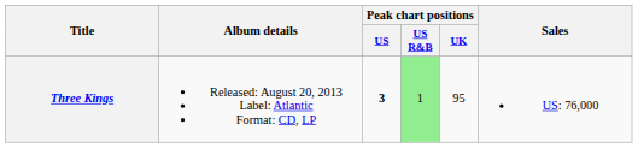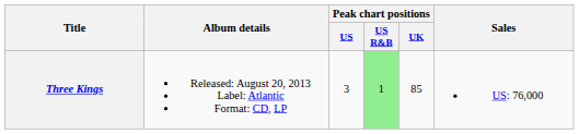Three Kings | Peak chart positions / US: bold -> normal
Three Kings | Peak chart positions / UK: 95 -> 85
